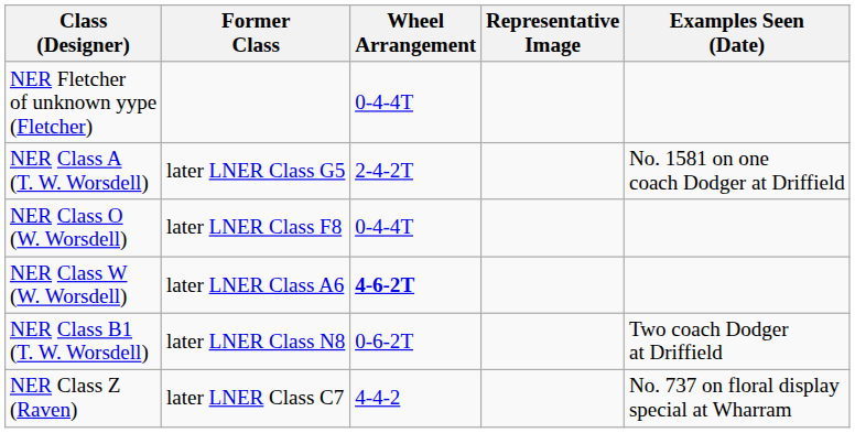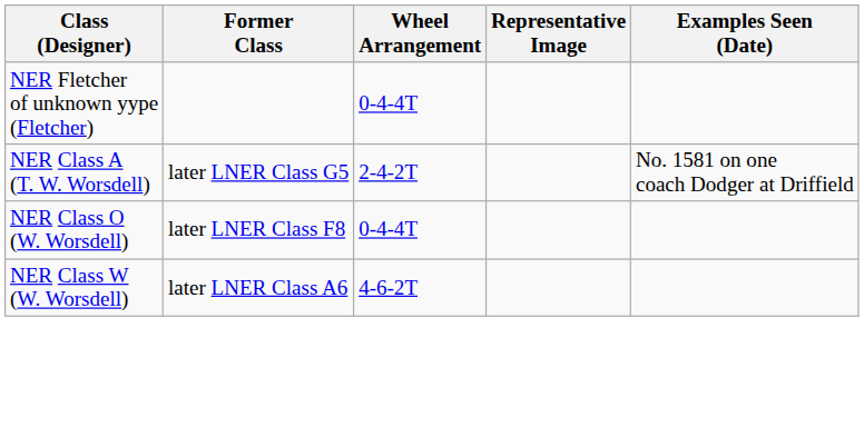NER Class W (W. Worsdell) | Wheel Arrangement: bold -> normal
- row: NER Class B1 (T. W. Worsdell) | later LNER Class N8 | 0-6-2T | Two coach Dodger at Driffield
- row: NER Class Z (Raven) | later LNER Class C7 | 4-4-2 | No. 737 on floral display special at Wharram
